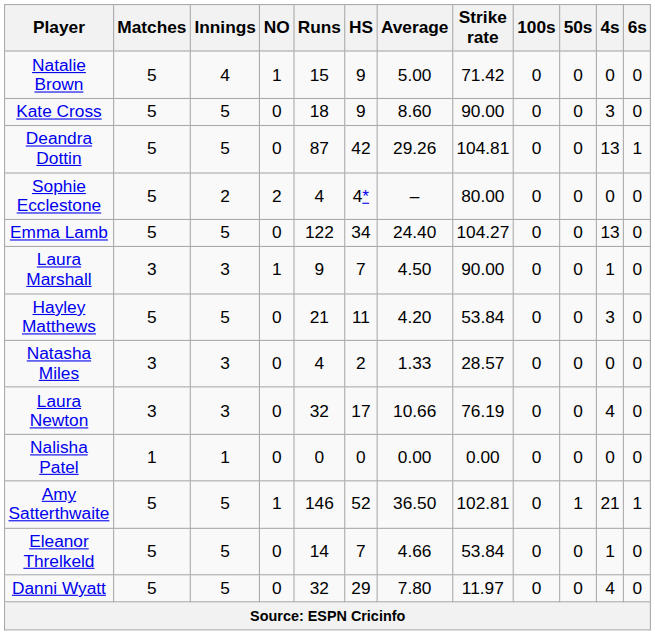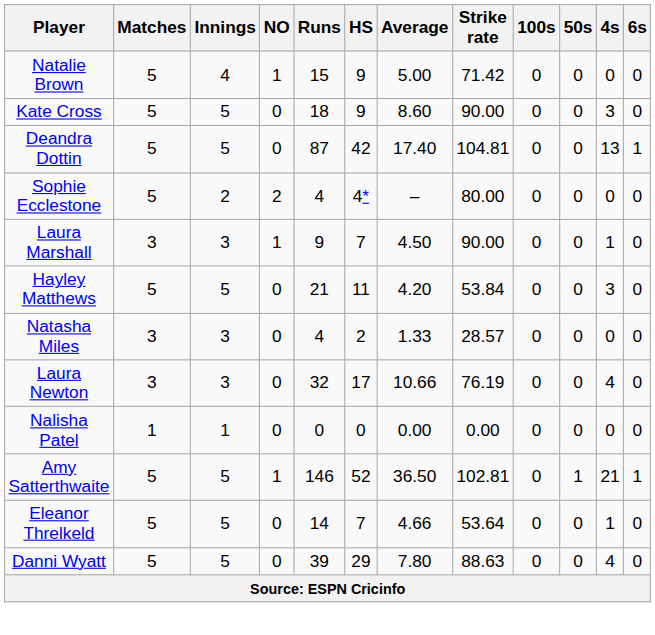Deandra Dottin | Average: 29.26 -> 17.40
- row: Emma Lamb | 5 | 5 | 0 | 122 | 34 | 24.40 | 104.27 | 0 | 0 | 13 | 0
Eleanor Threlkeld | Strike rate: 53.84 -> 53.64
Danni Wyatt | Runs: 32 -> 39
Danni Wyatt | Strike rate: 11.97 -> 88.63
